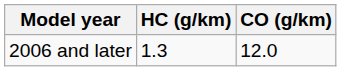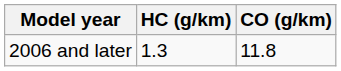2006 and later | CO (g/km): 12.0 -> 11.8
